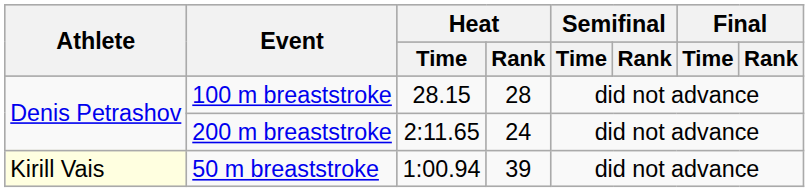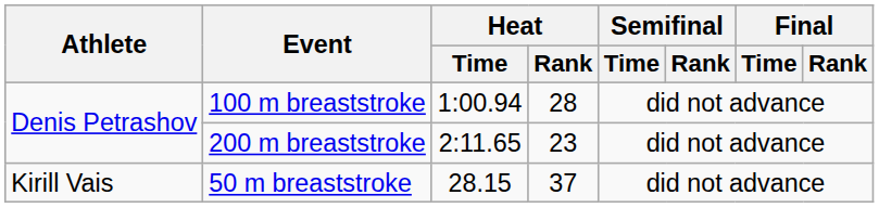100 m breaststroke | Heat / Time: 28.15 -> 1:00.94
200 m breaststroke | Heat / Rank: 24 -> 23
50 m breaststroke | Athlete: lightyellow background -> no background
50 m breaststroke | Heat / Time: 1:00.94 -> 28.15
50 m breaststroke | Heat / Rank: 39 -> 37
